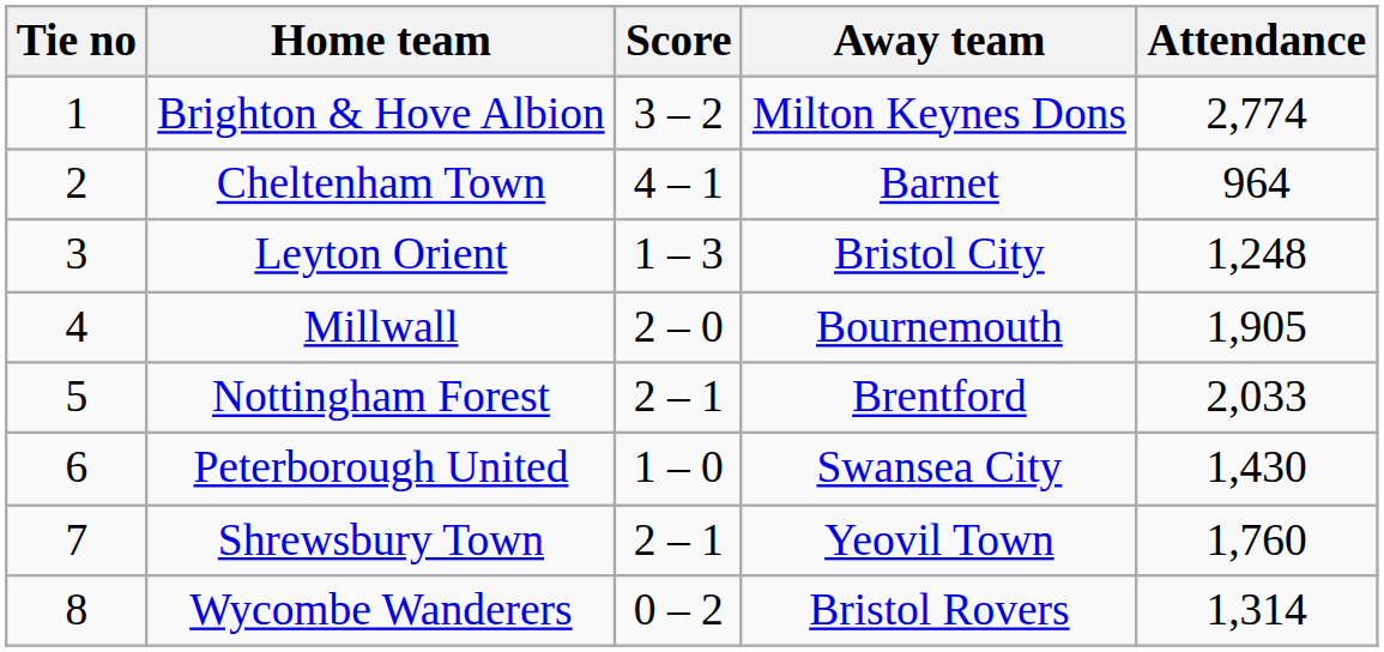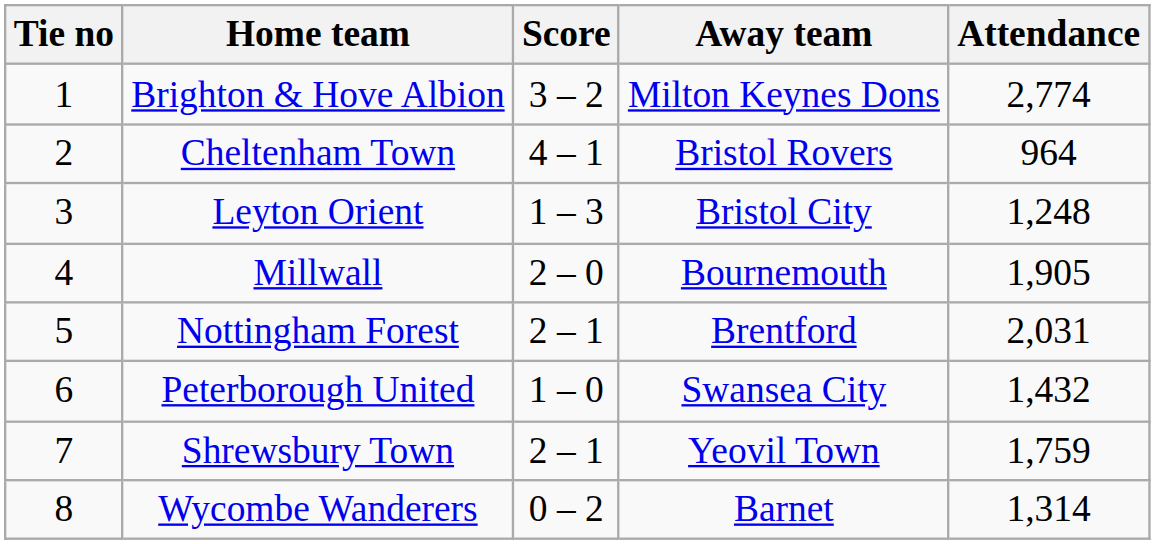Cheltenham Town | Away team: Barnet -> Bristol Rovers
Nottingham Forest | Attendance: 2,033 -> 2,031
Peterborough United | Attendance: 1,430 -> 1,432
Shrewsbury Town | Attendance: 1,760 -> 1,759
Wycombe Wanderers | Away team: Bristol Rovers -> Barnet
